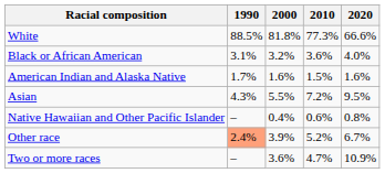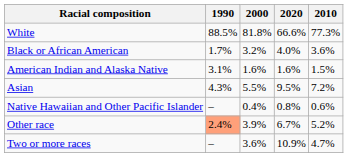columns swapped: 2010 <-> 2020
Black or African American | 1990: 3.1% -> 1.7%
American Indian and Alaska Native | 1990: 1.7% -> 3.1%
